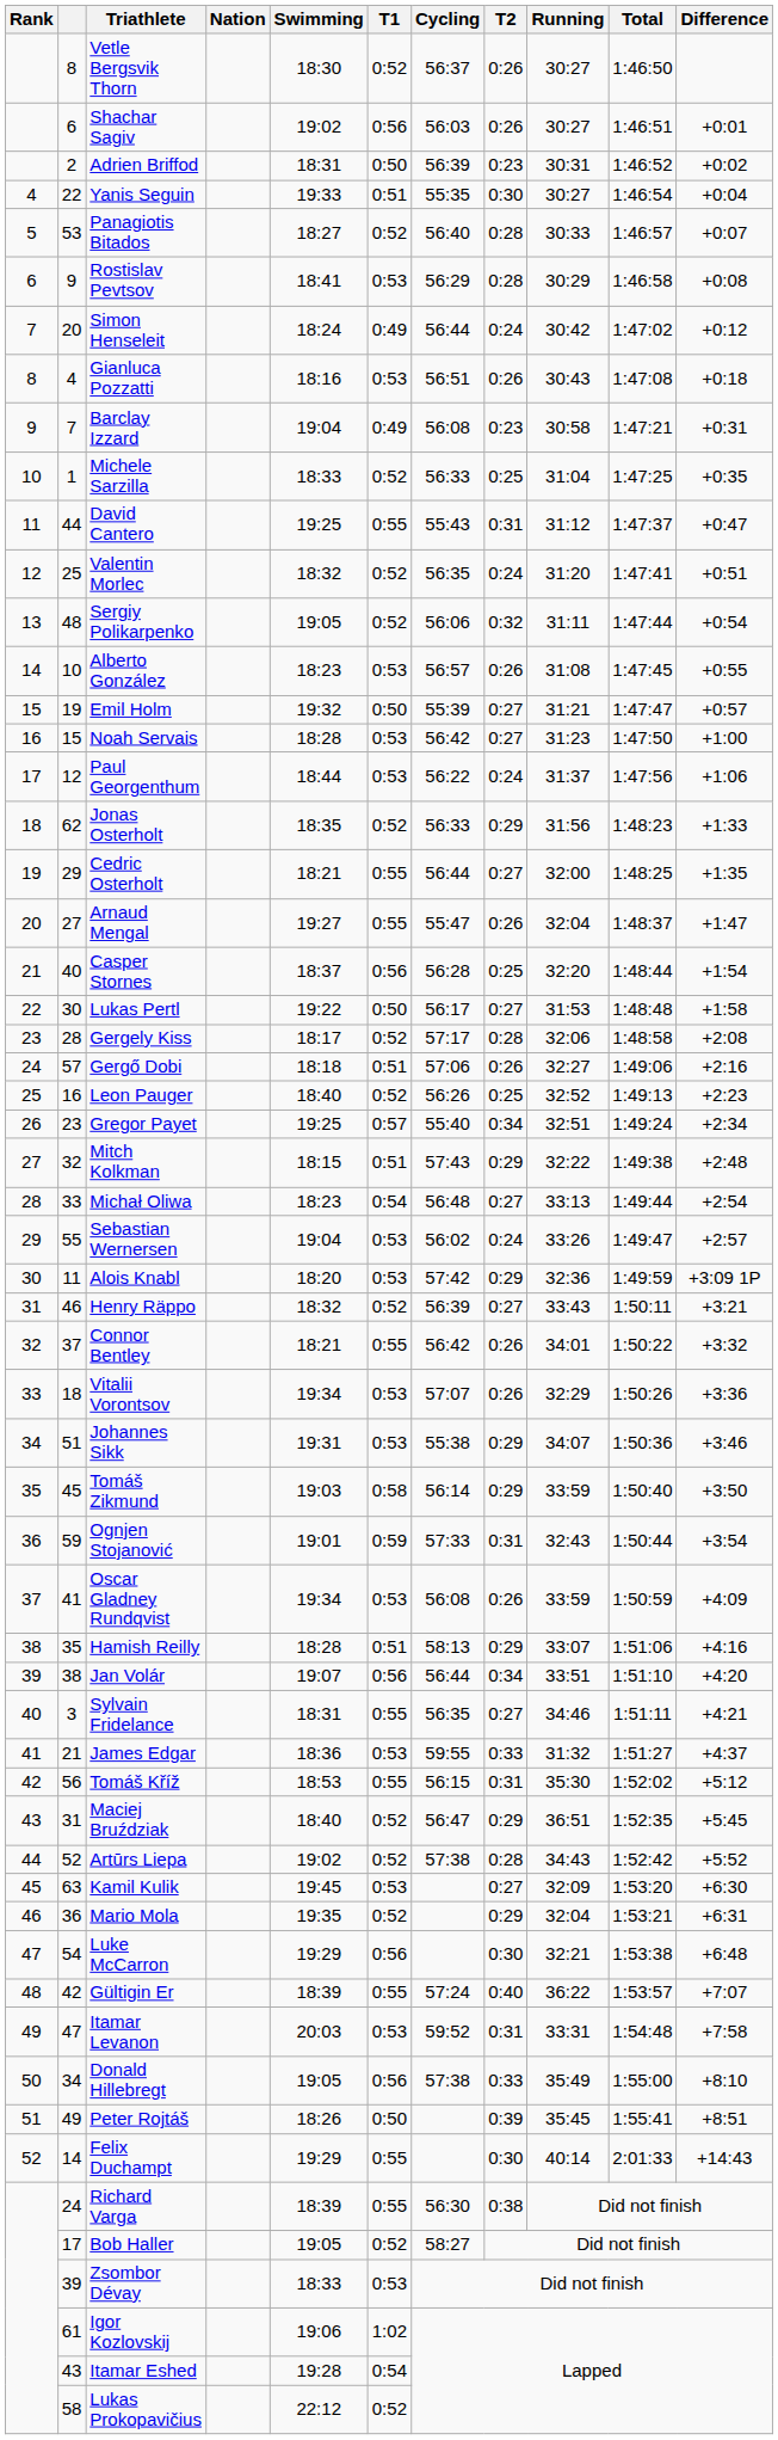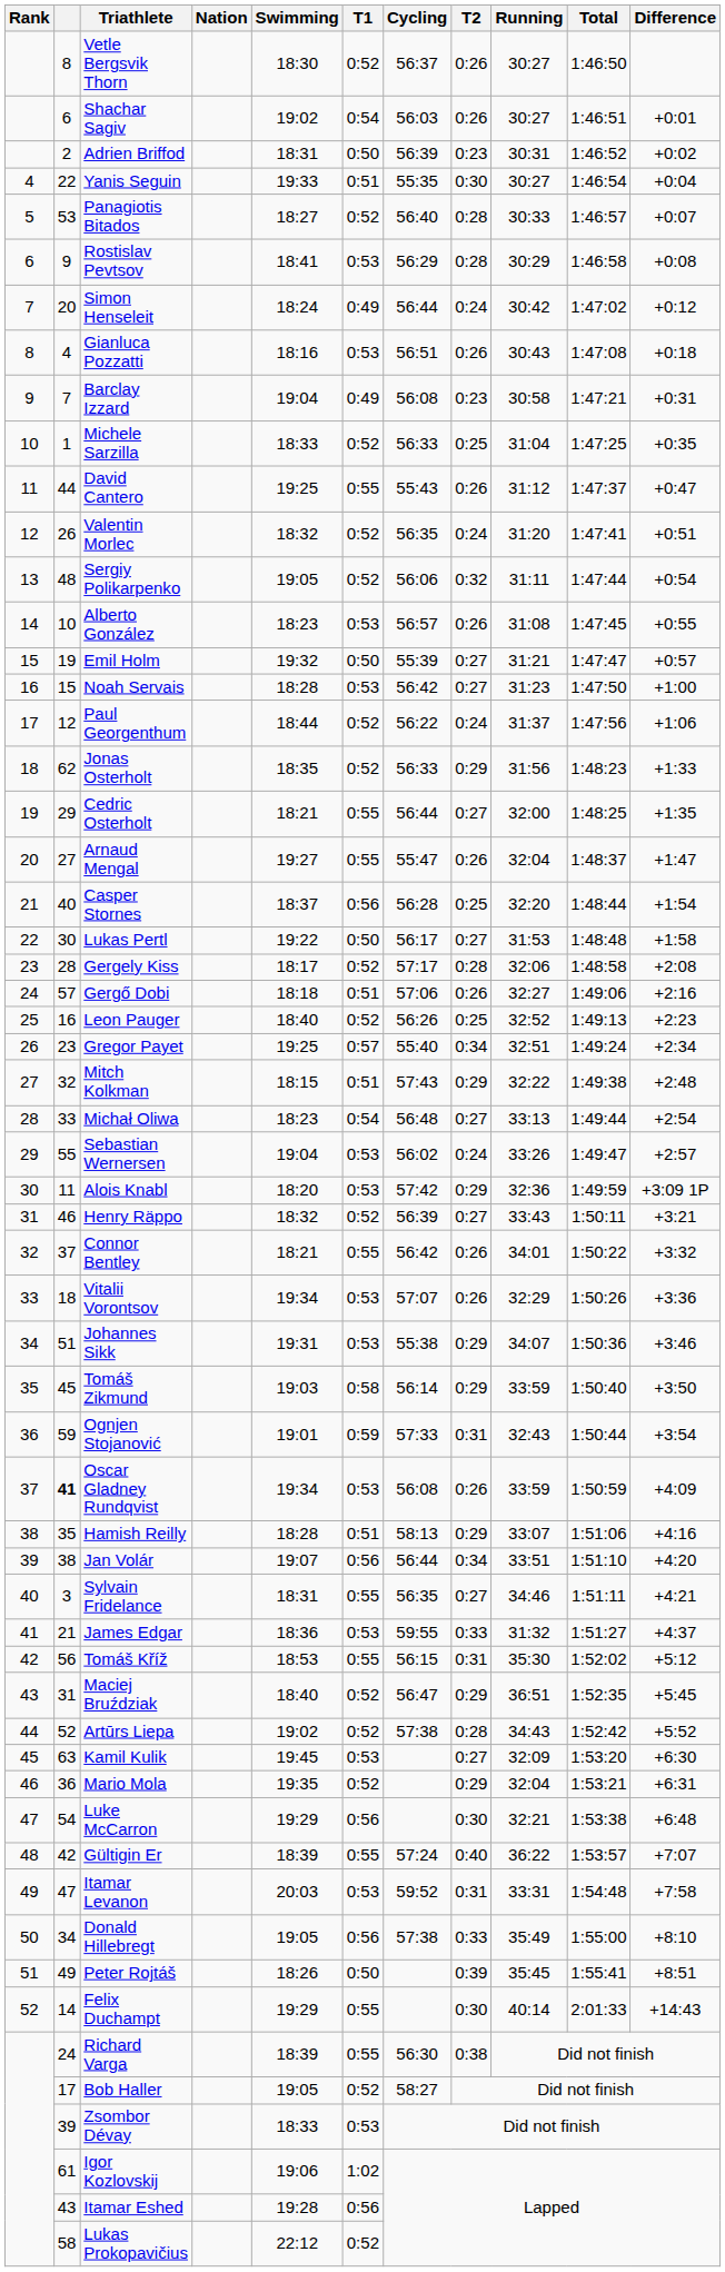Shachar Sagiv | T1: 0:56 -> 0:54
David Cantero | T2: 0:31 -> 0:26
Valentin Morlec | column 2: 25 -> 26
Paul Georgenthum | T1: 0:53 -> 0:52
Oscar Gladney Rundqvist | column 2: normal -> bold
Itamar Eshed | T1: 0:54 -> 0:56
